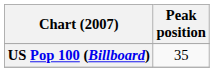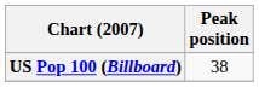US Pop 100 (Billboard) | Peak position: 35 -> 38
